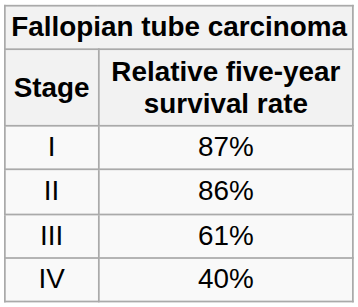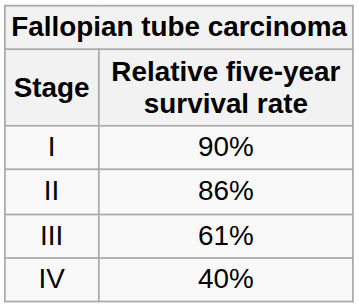I | Relative five-year survival rate: 87% -> 90%
